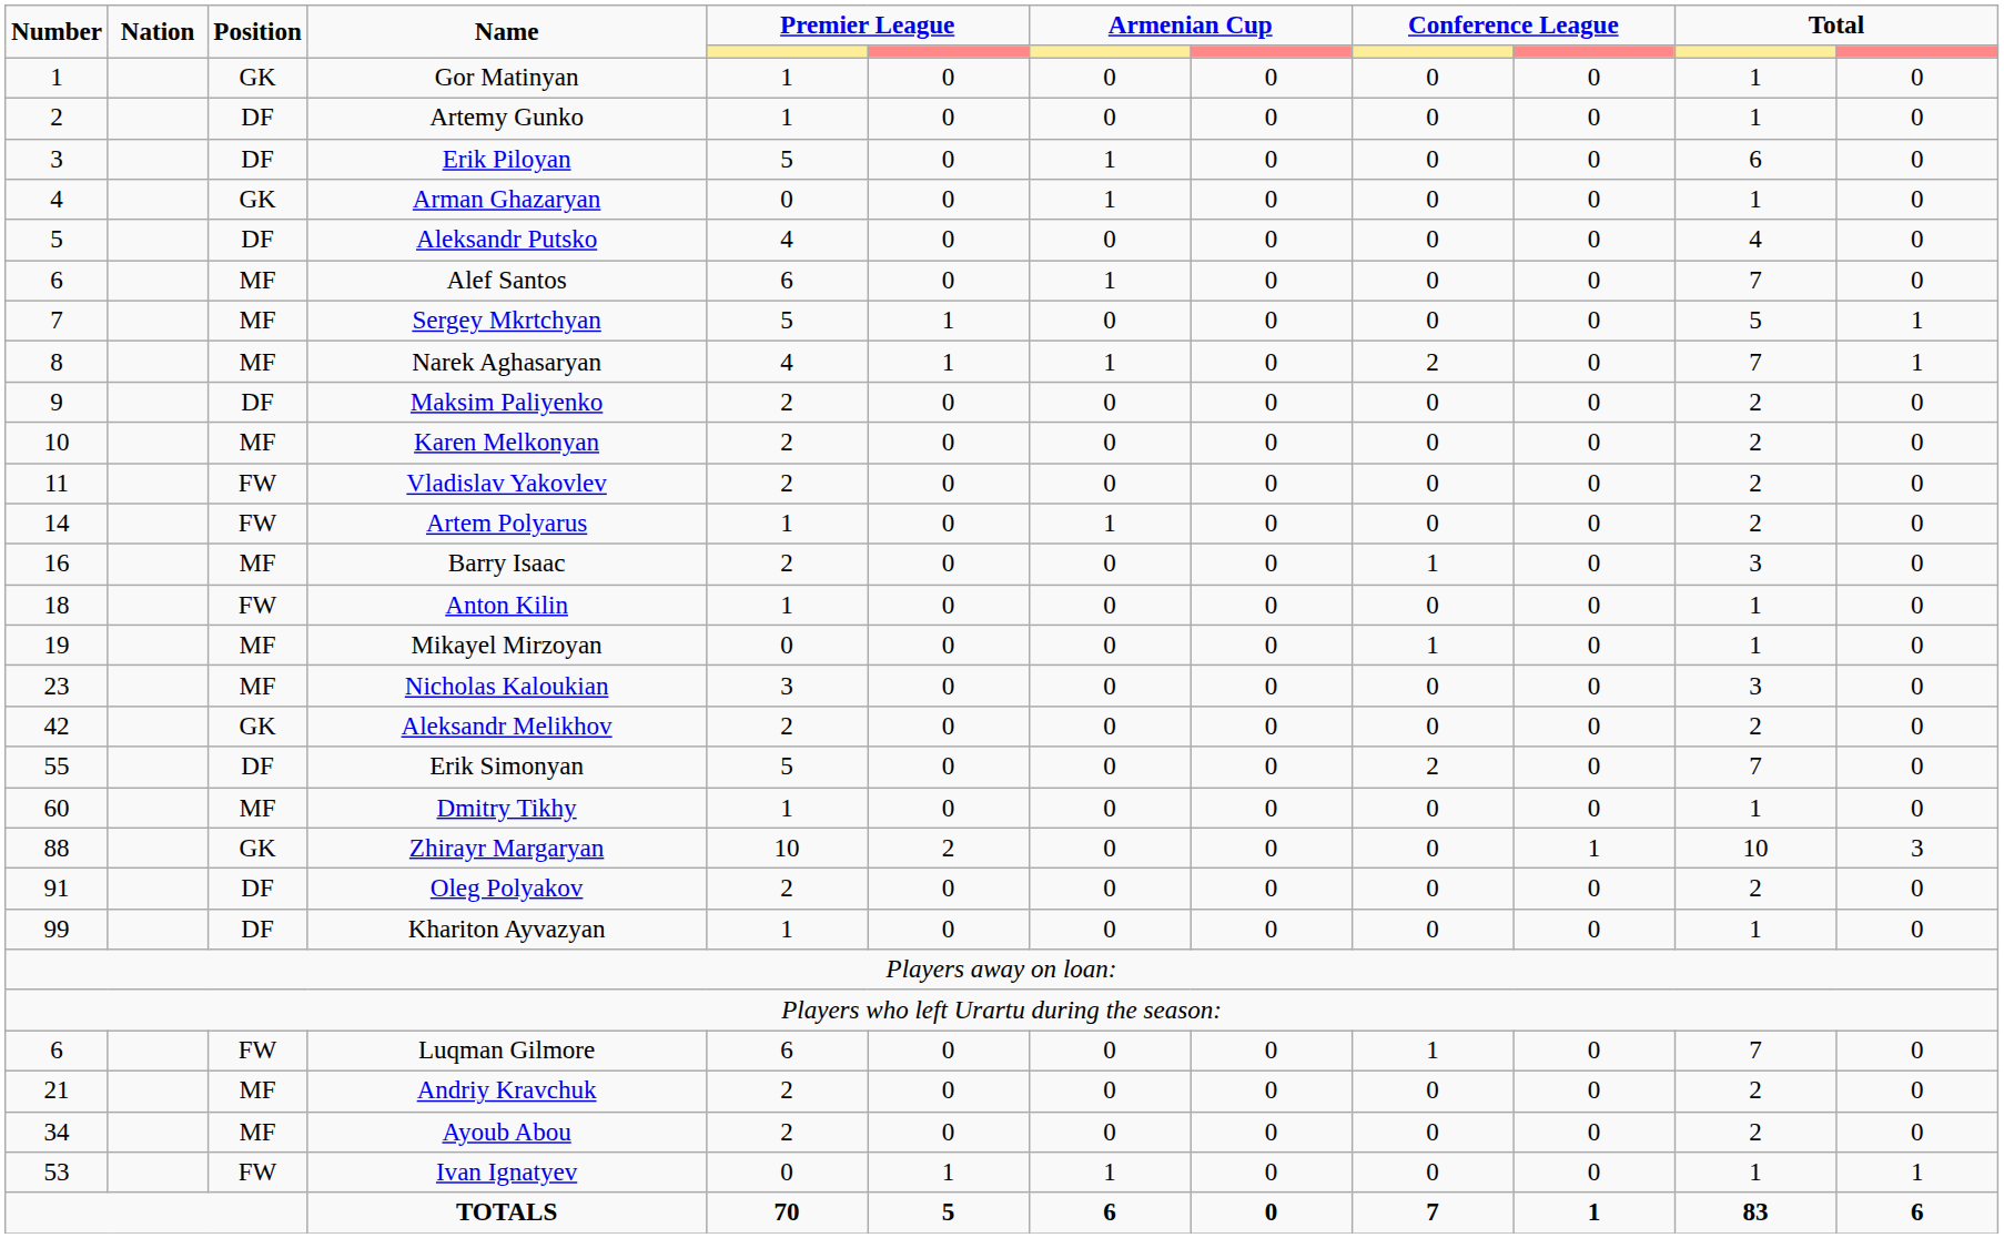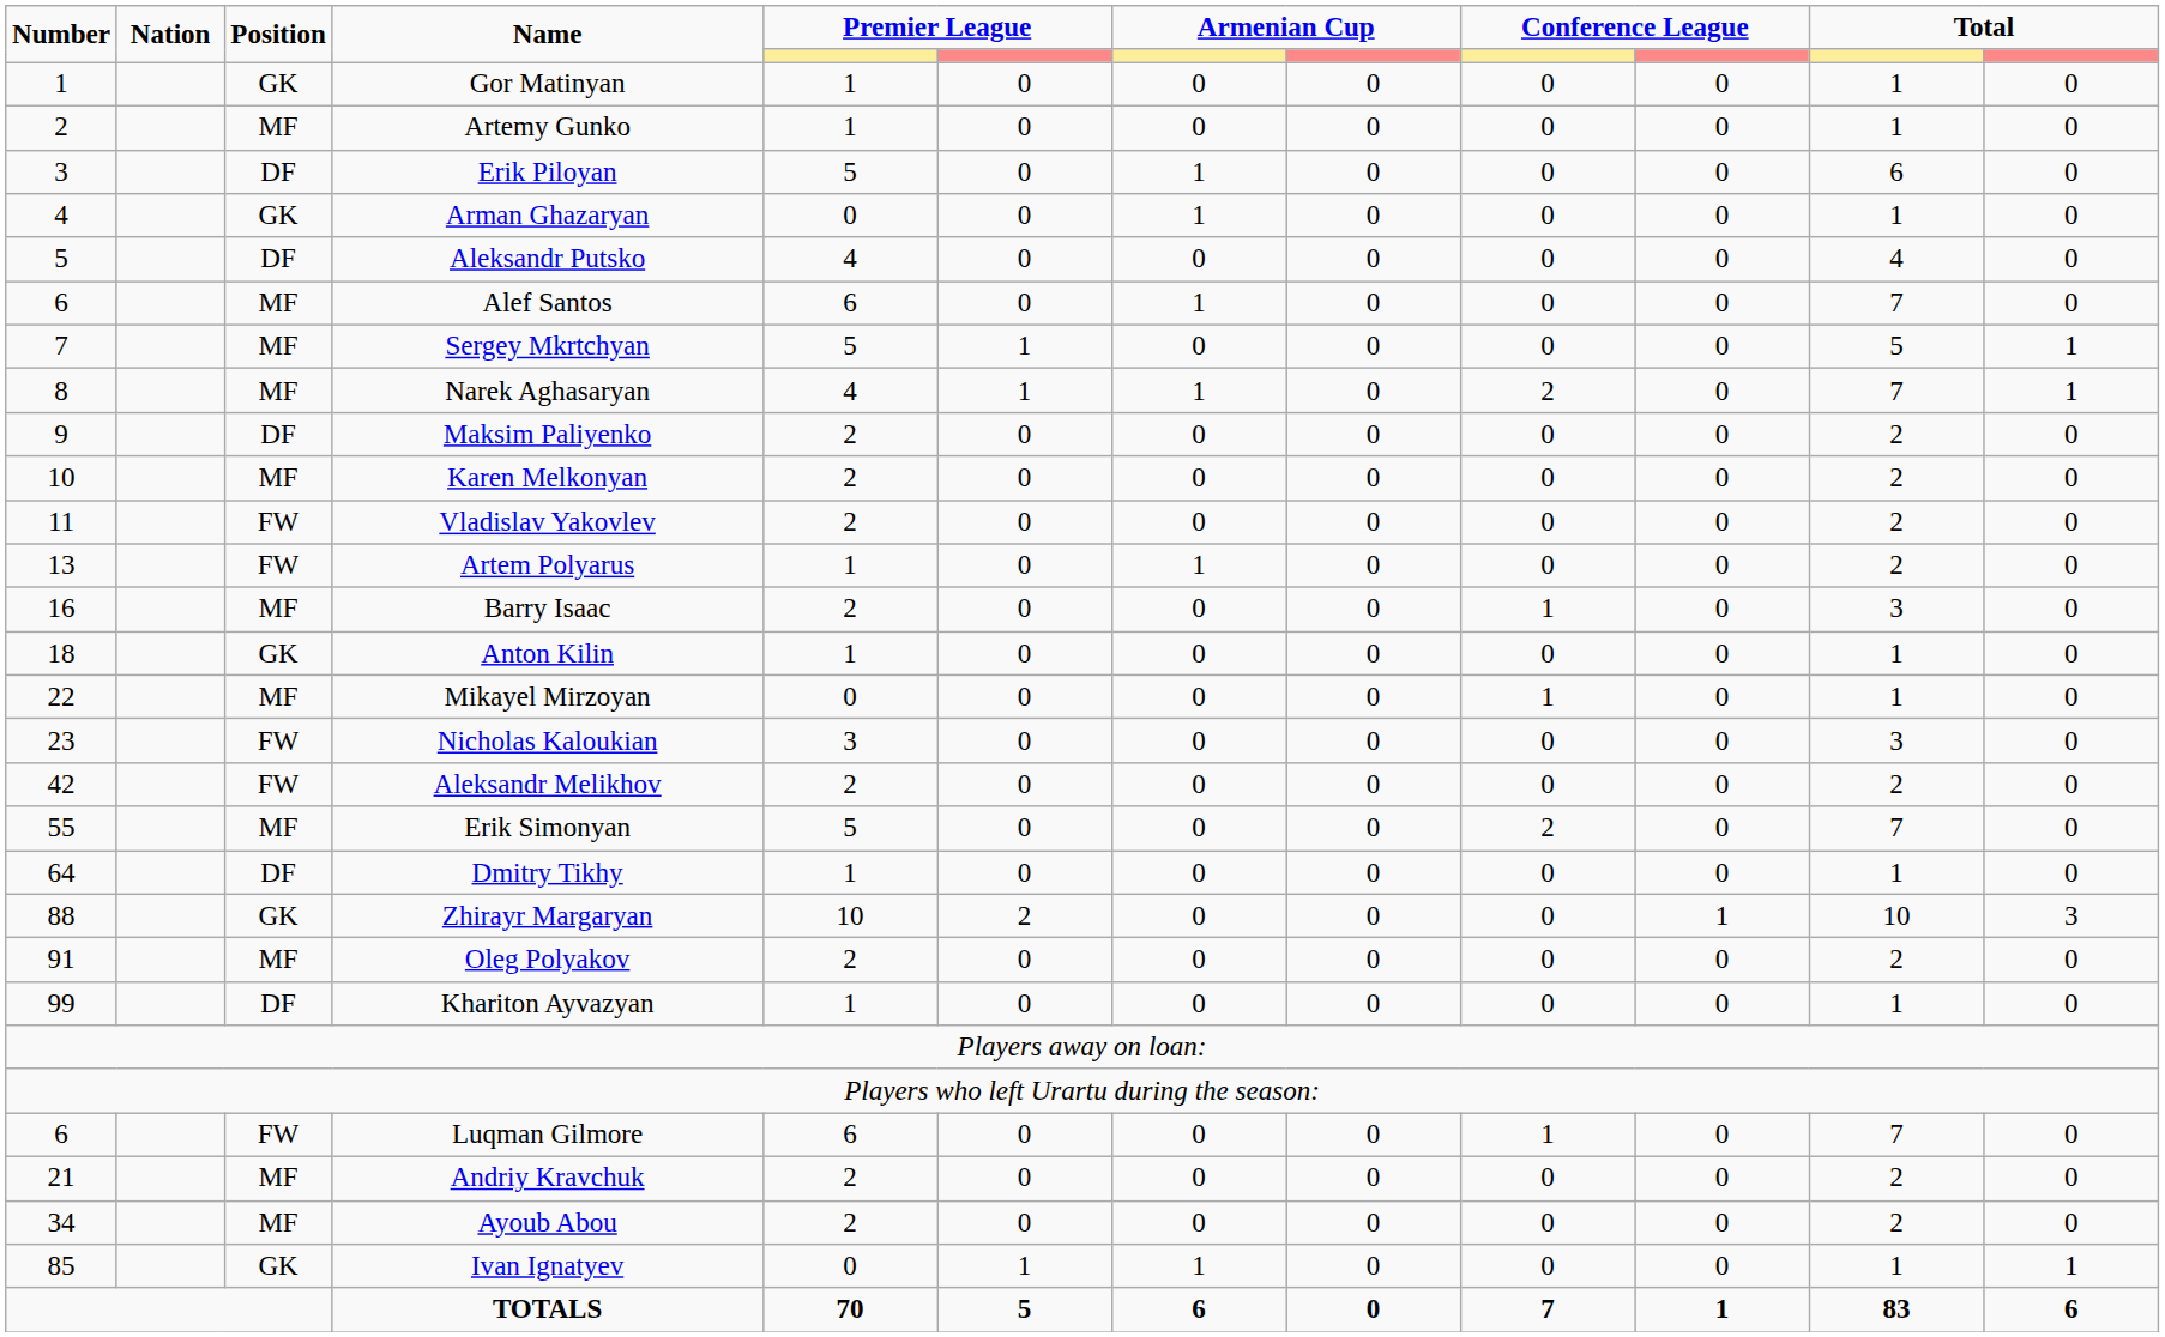Artemy Gunko | Position: DF -> MF
Artem Polyarus | Number: 14 -> 13
Anton Kilin | Position: FW -> GK
Mikayel Mirzoyan | Number: 19 -> 22
Nicholas Kaloukian | Position: MF -> FW
Aleksandr Melikhov | Position: GK -> FW
Erik Simonyan | Position: DF -> MF
Dmitry Tikhy | Number: 60 -> 64
Dmitry Tikhy | Position: MF -> DF
Oleg Polyakov | Position: DF -> MF
Ivan Ignatyev | Number: 53 -> 85
Ivan Ignatyev | Position: FW -> GK
